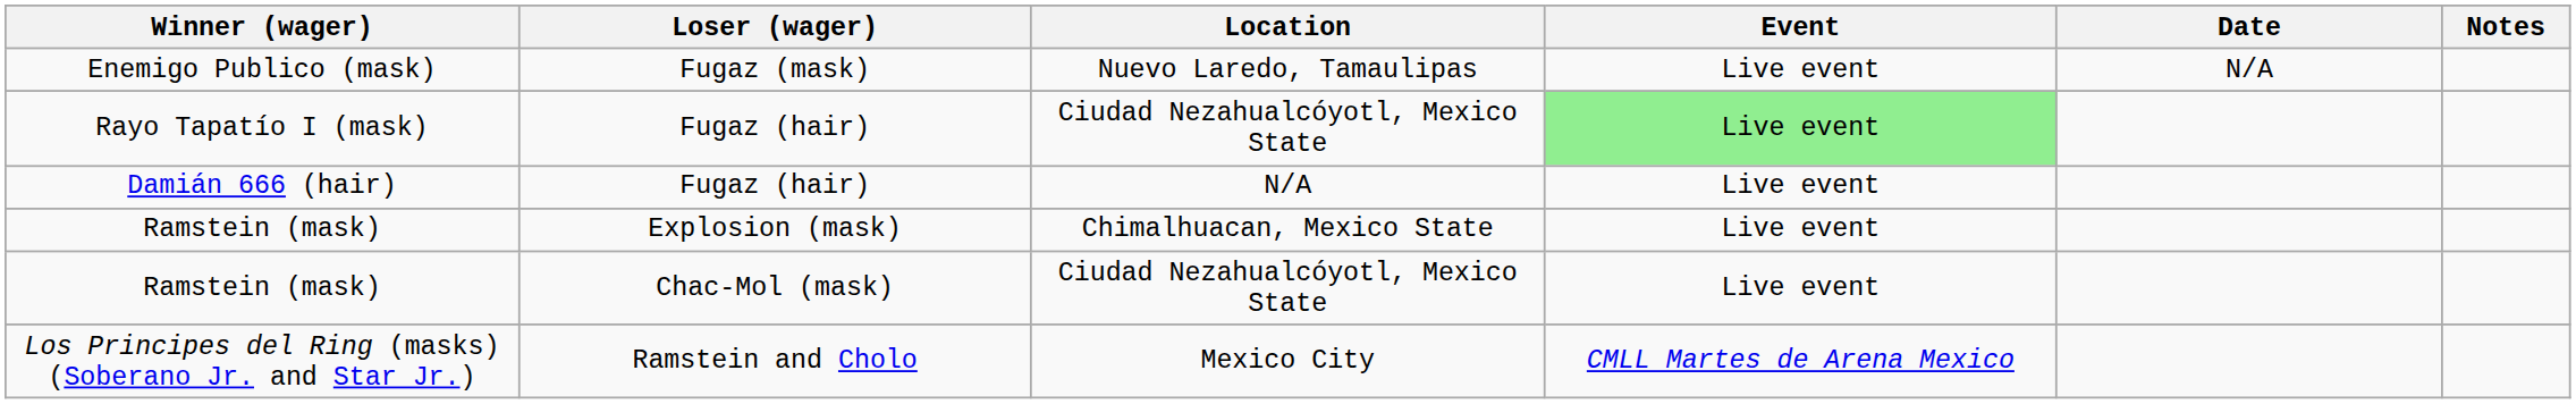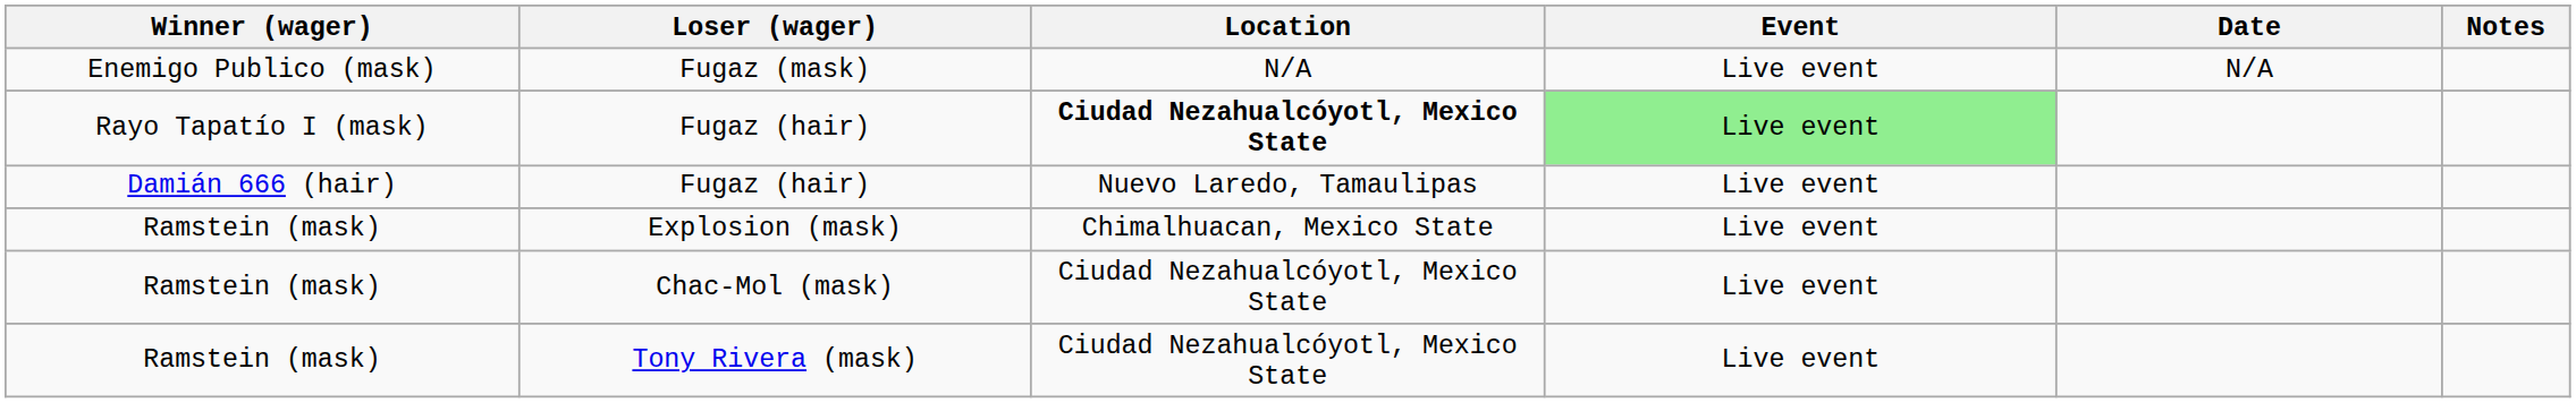Fugaz (mask) | Location: Nuevo Laredo, Tamaulipas -> N/A
Rayo Tapatío I (mask) / Fugaz (hair) | Location: normal -> bold
Damián 666 (hair) / Fugaz (hair) | Location: N/A -> Nuevo Laredo, Tamaulipas
+ row: Ramstein (mask) | Tony Rivera (mask) | Ciudad Nezahualcóyotl, Mexico State | Live event
- row: Los Principes del Ring (masks) (Soberano Jr. and Star Jr.) | Ramstein and Cholo | Mexico City | CMLL Martes de Arena Mexico
